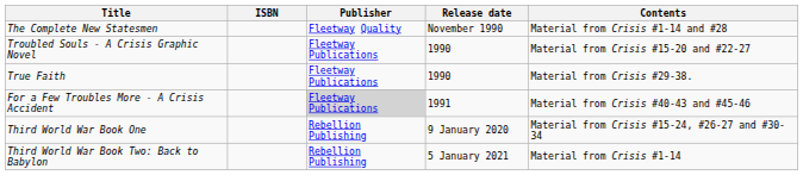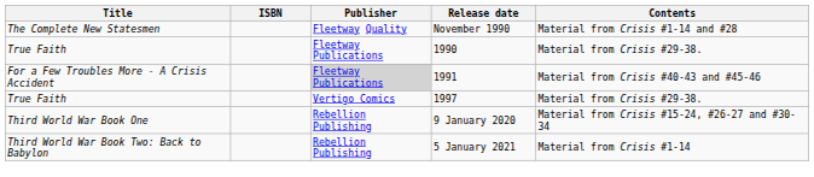- row: Troubled Souls - A Crisis Graphic Novel | Fleetway Publications | 1990 | Material from Crisis #15-20 and #22-27
+ row: True Faith | Vertigo Comics | 1997 | Material from Crisis #29-38.
